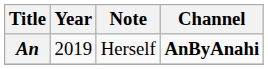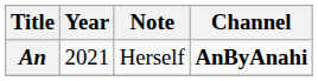An | Year: 2019 -> 2021
